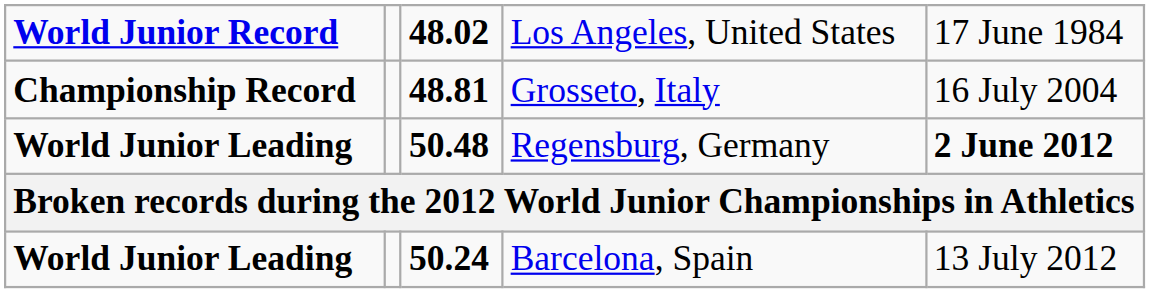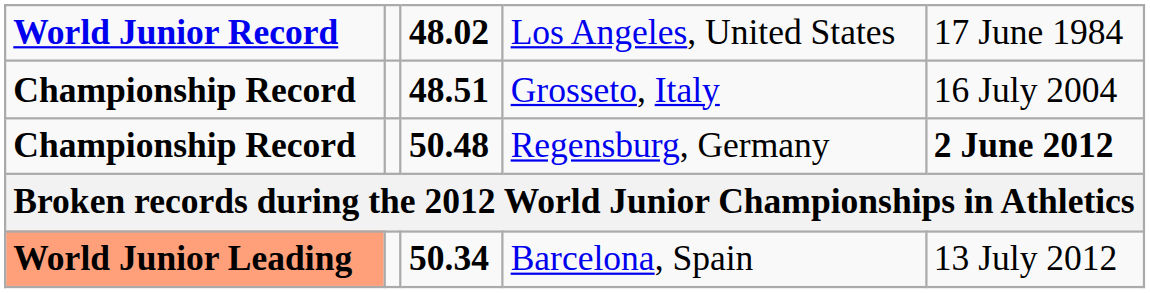Grosseto, Italy | column 3: 48.81 -> 48.51
Regensburg, Germany | column 1: World Junior Leading -> Championship Record
Barcelona, Spain | column 1: no background -> lightsalmon background
Barcelona, Spain | column 3: 50.24 -> 50.34
